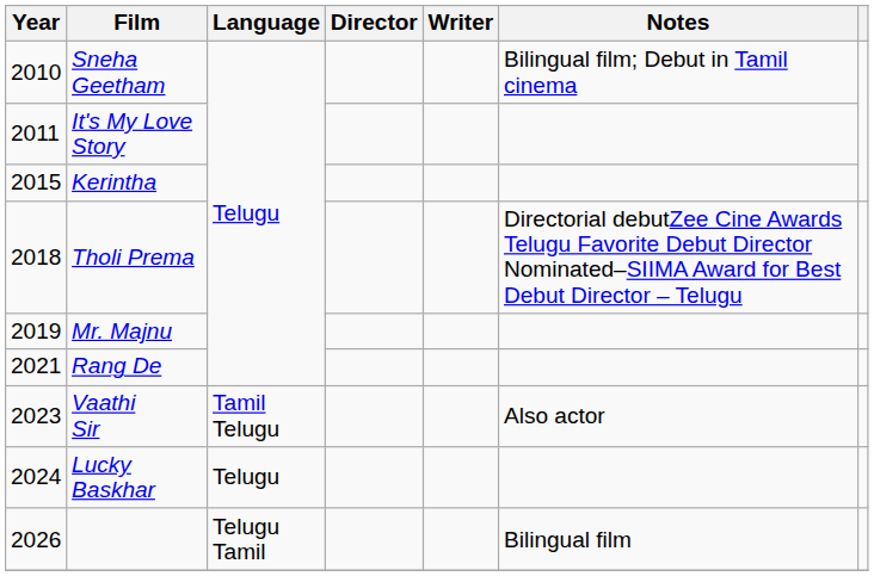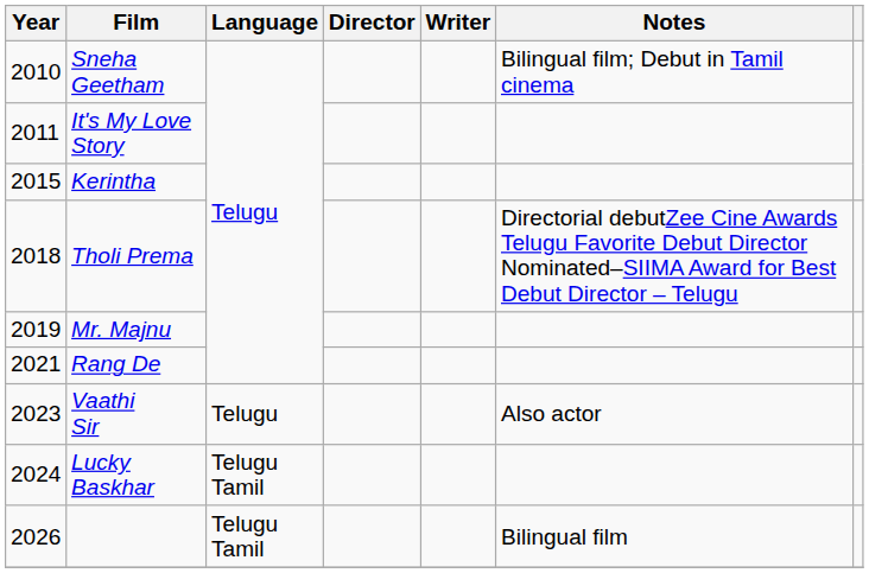Vaathi Sir | Language: Tamil Telugu -> Telugu
Lucky Baskhar | Language: Telugu -> Telugu Tamil
